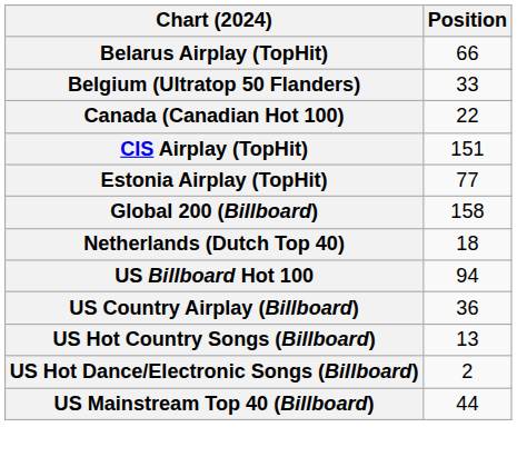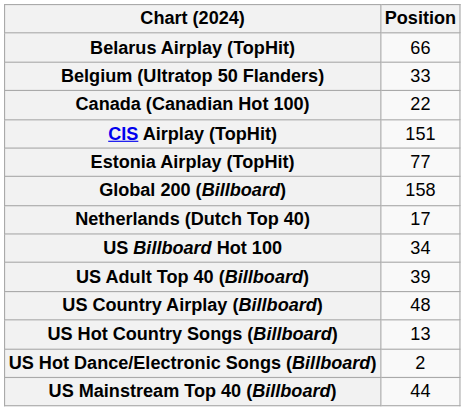Netherlands (Dutch Top 40) | Position: 18 -> 17
US Billboard Hot 100 | Position: 94 -> 34
+ row: US Adult Top 40 (Billboard) | 39
US Country Airplay (Billboard) | Position: 36 -> 48
